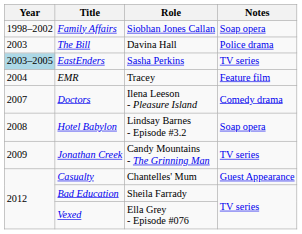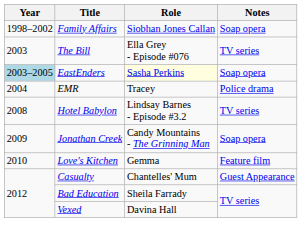The Bill | Role: Davina Hall -> Ella Grey - Episode #076
The Bill | Notes: Police drama -> TV series
EastEnders | Role: no background -> lightyellow background
EastEnders | Notes: TV series -> Soap opera
EMR | Notes: Feature film -> Police drama
- row: 2007 | Doctors | Ilena Leeson - Pleasure Island | Comedy drama
Hotel Babylon | Notes: Soap opera -> TV series
Jonathan Creek | Notes: TV series -> Soap opera
+ row: 2010 | Love's Kitchen | Gemma | Feature film
Vexed | Role: Ella Grey - Episode #076 -> Davina Hall
